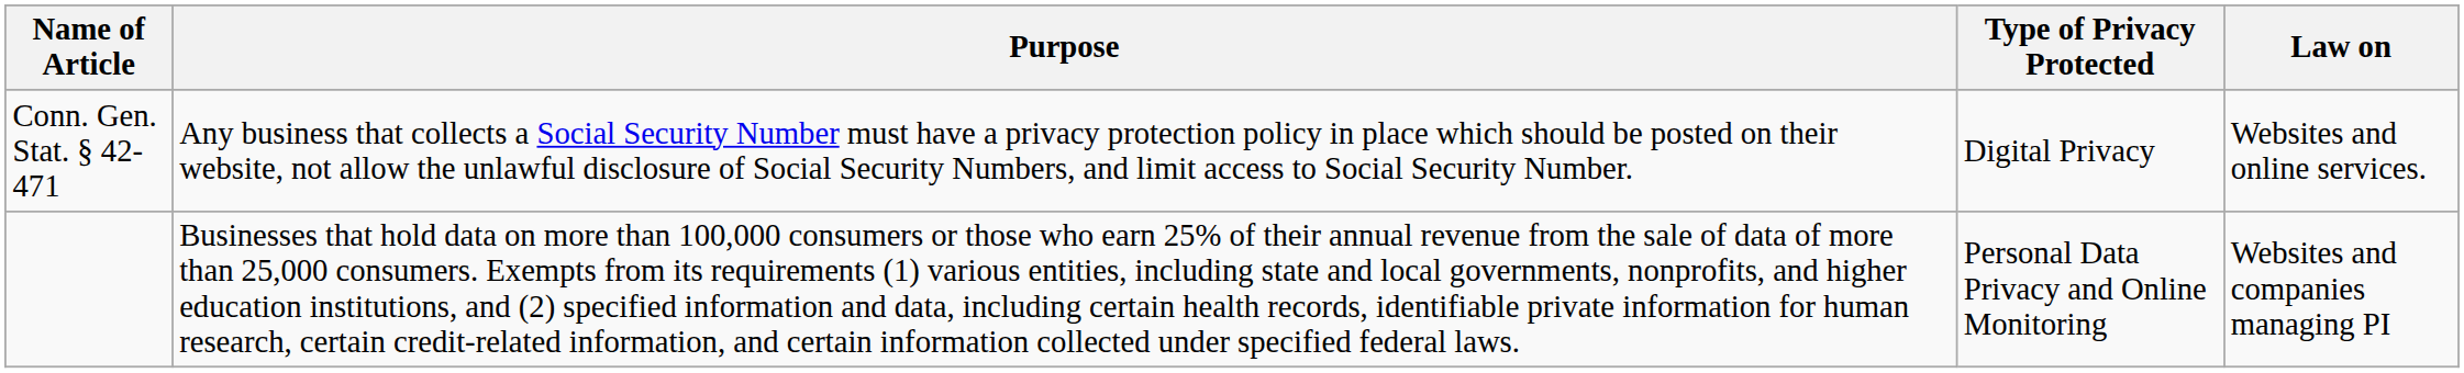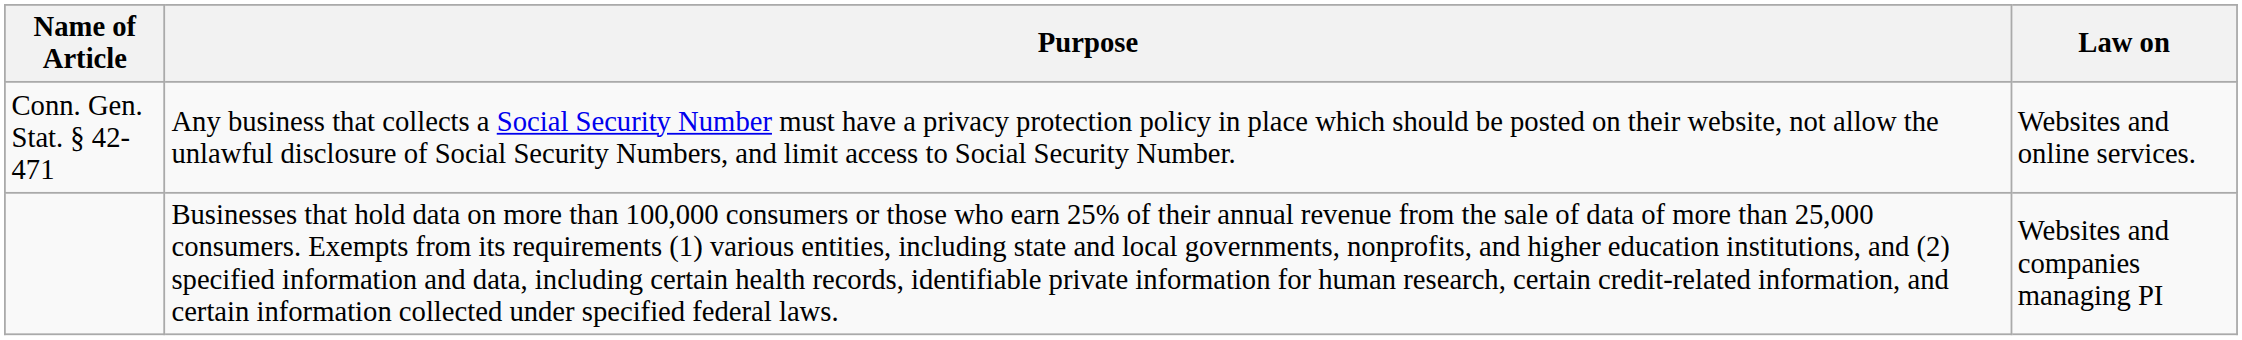- column: Type of Privacy Protected | Digital Privacy | Personal Data Privacy and Online Monitoring
